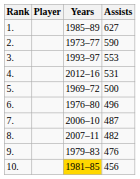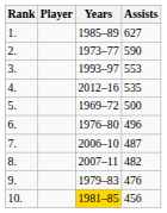4. | Assists: 531 -> 535
